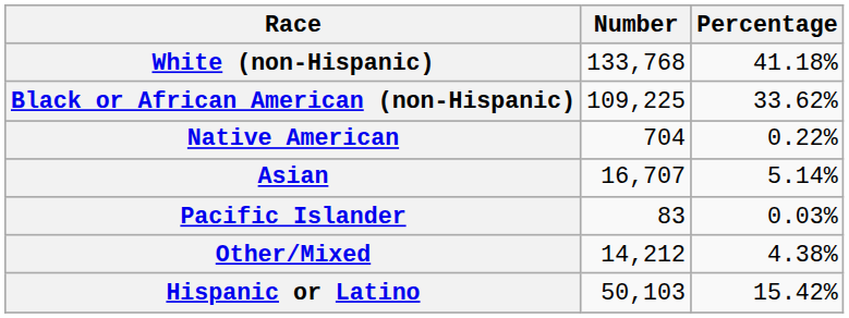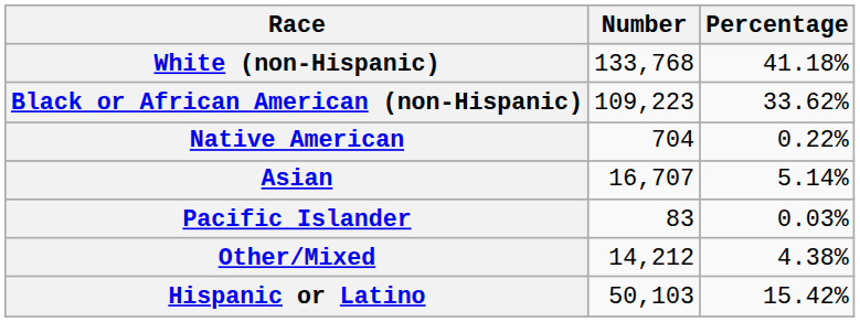Black or African American (non-Hispanic) | Number: 109,225 -> 109,223
